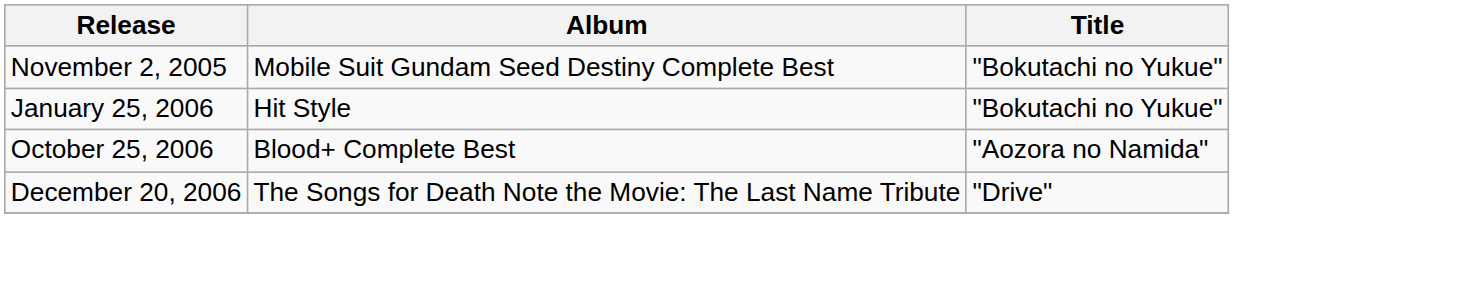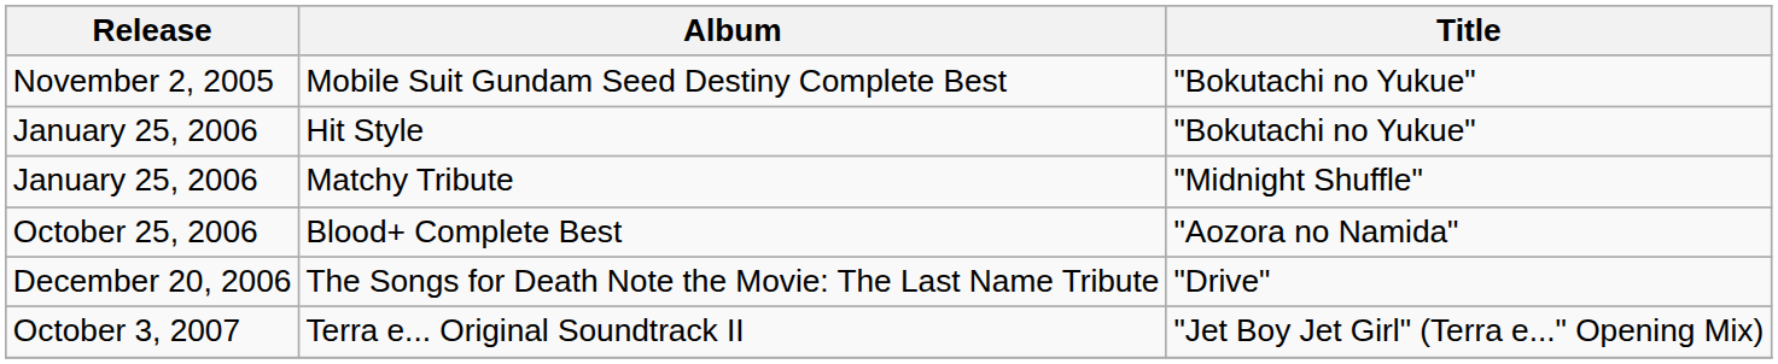+ row: January 25, 2006 | Matchy Tribute | "Midnight Shuffle"
+ row: October 3, 2007 | Terra e... Original Soundtrack II | "Jet Boy Jet Girl" (Terra e..." Opening Mix)
